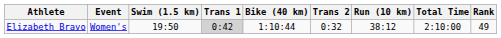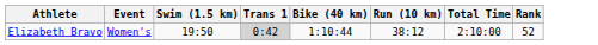- column: Trans 2 | 0:32
Elizabeth Bravo | Rank: 49 -> 52
